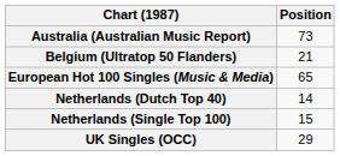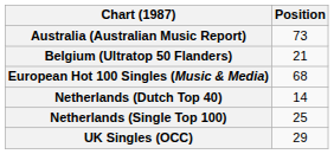European Hot 100 Singles (Music & Media) | Position: 65 -> 68
Netherlands (Single Top 100) | Position: 15 -> 25
